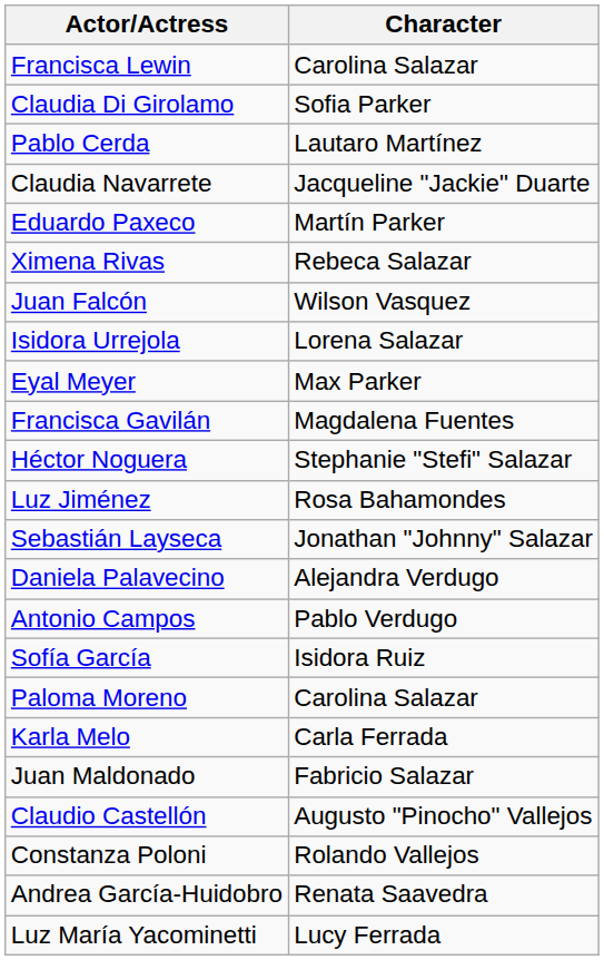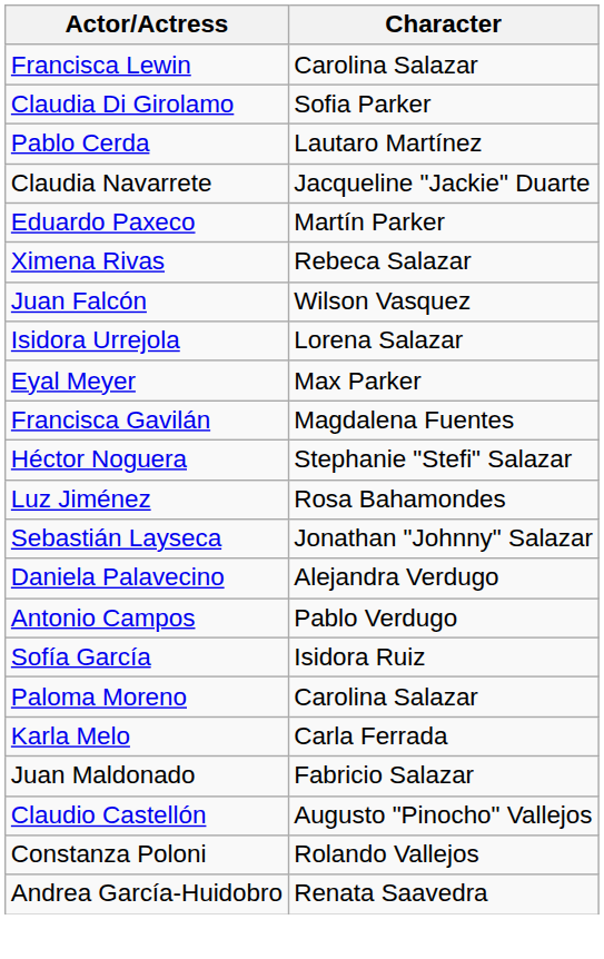- row: Luz María Yacominetti | Lucy Ferrada
